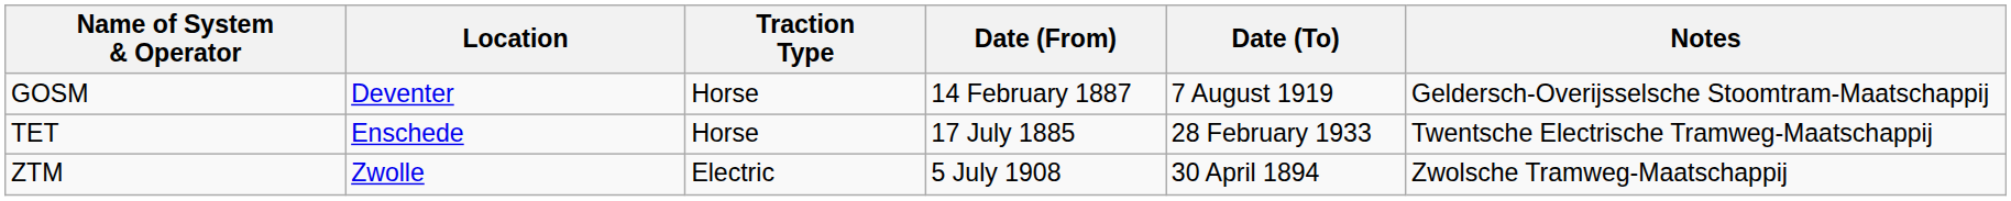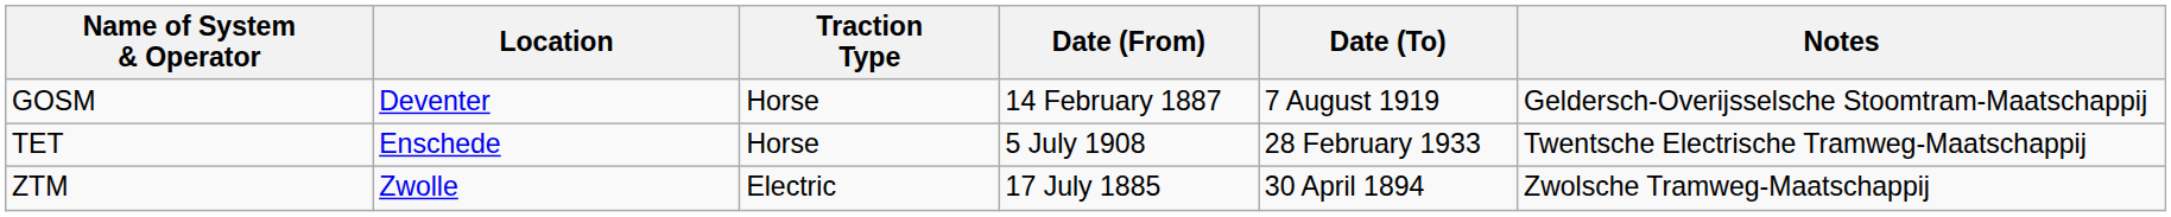TET | Date (From): 17 July 1885 -> 5 July 1908
ZTM | Date (From): 5 July 1908 -> 17 July 1885
